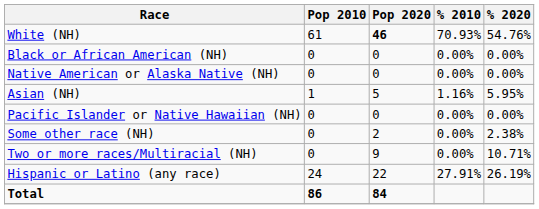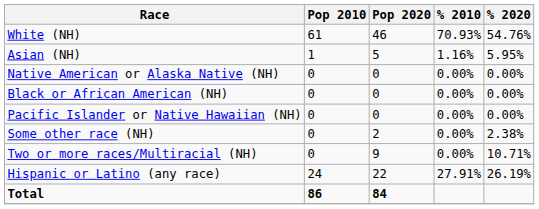White (NH) | Pop 2020: bold -> normal
rows swapped: Black or African American (NH) <-> Asian (NH)
